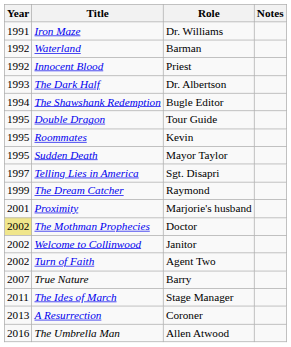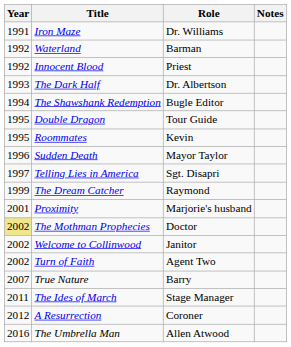Sudden Death | Year: 1995 -> 1996
A Resurrection | Year: 2013 -> 2012
